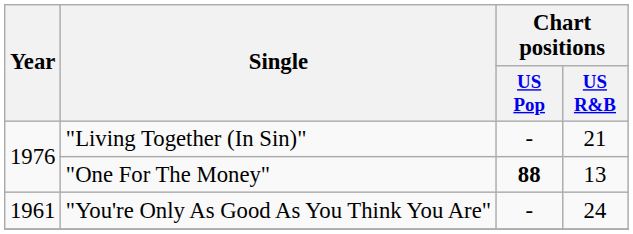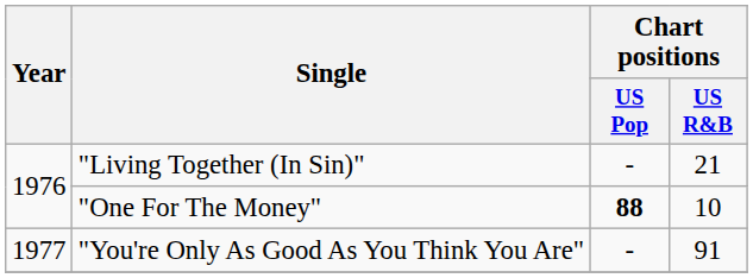"One For The Money" | Chart positions / US R&B: 13 -> 10
"You're Only As Good As You Think You Are" | Year: 1961 -> 1977
"You're Only As Good As You Think You Are" | Chart positions / US R&B: 24 -> 91
